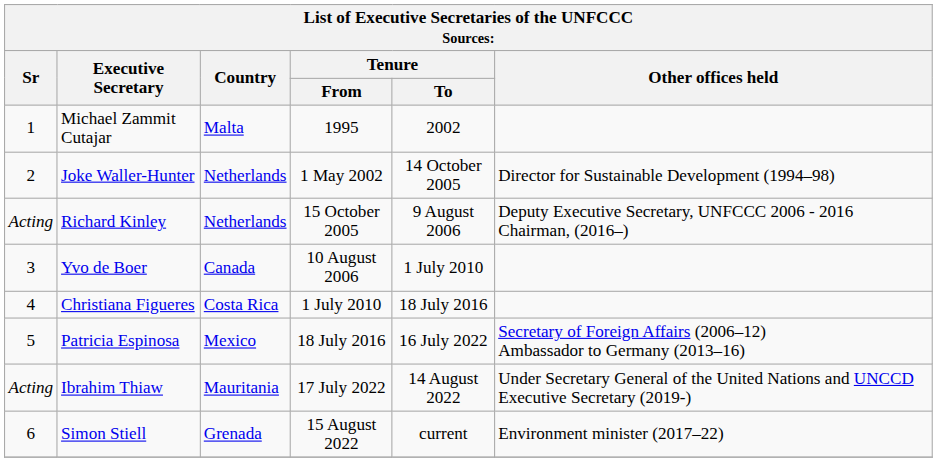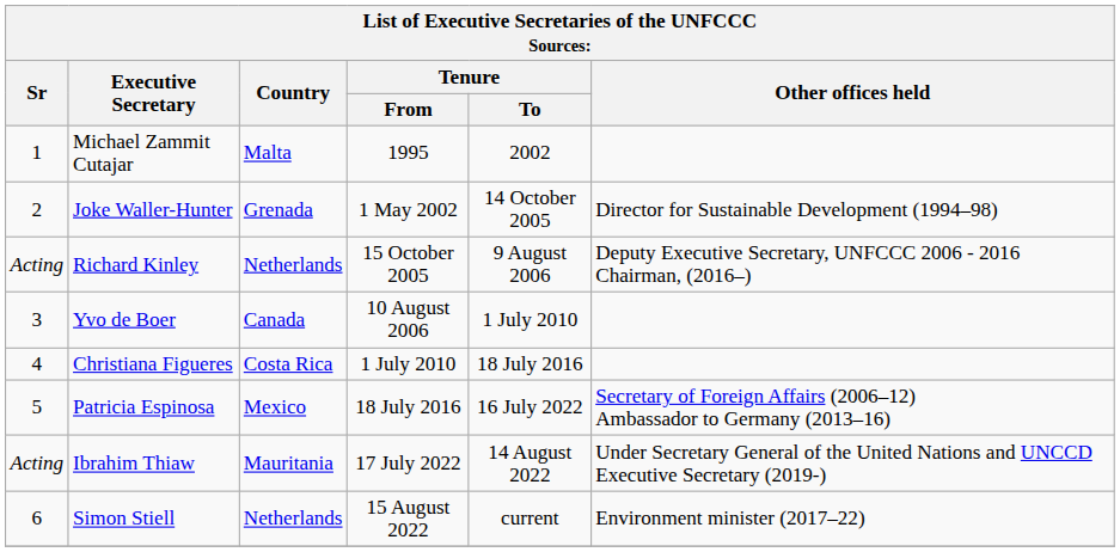Joke Waller-Hunter | Country: Netherlands -> Grenada
Simon Stiell | Country: Grenada -> Netherlands
